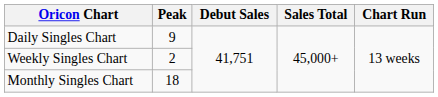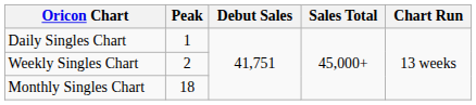Daily Singles Chart | Peak: 9 -> 1
